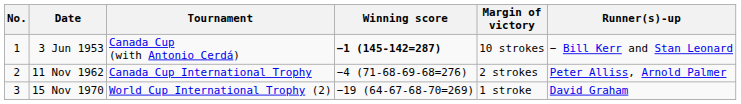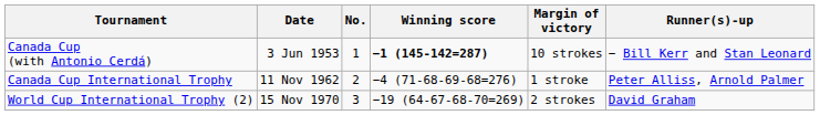columns swapped: No. <-> Tournament
11 Nov 1962 | Margin of victory: 2 strokes -> 1 stroke
15 Nov 1970 | Margin of victory: 1 stroke -> 2 strokes
